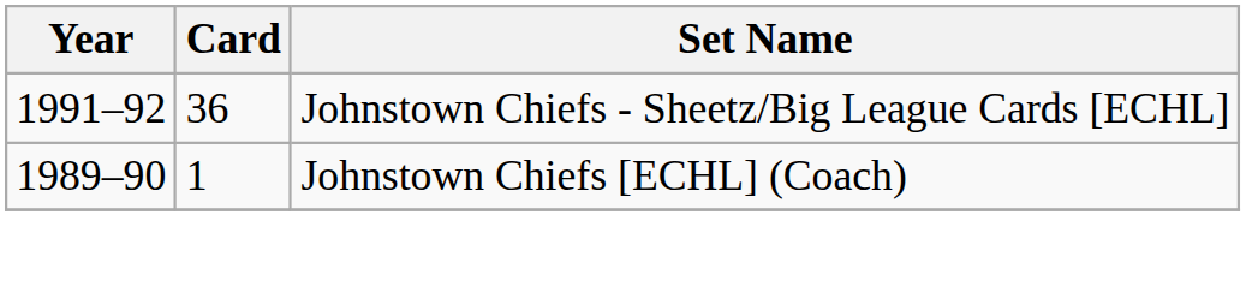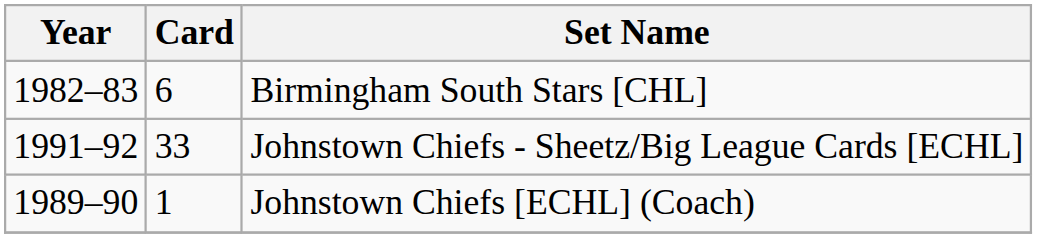+ row: 1982–83 | 6 | Birmingham South Stars [CHL]
Johnstown Chiefs - Sheetz/Big League Cards [ECHL] | Card: 36 -> 33
